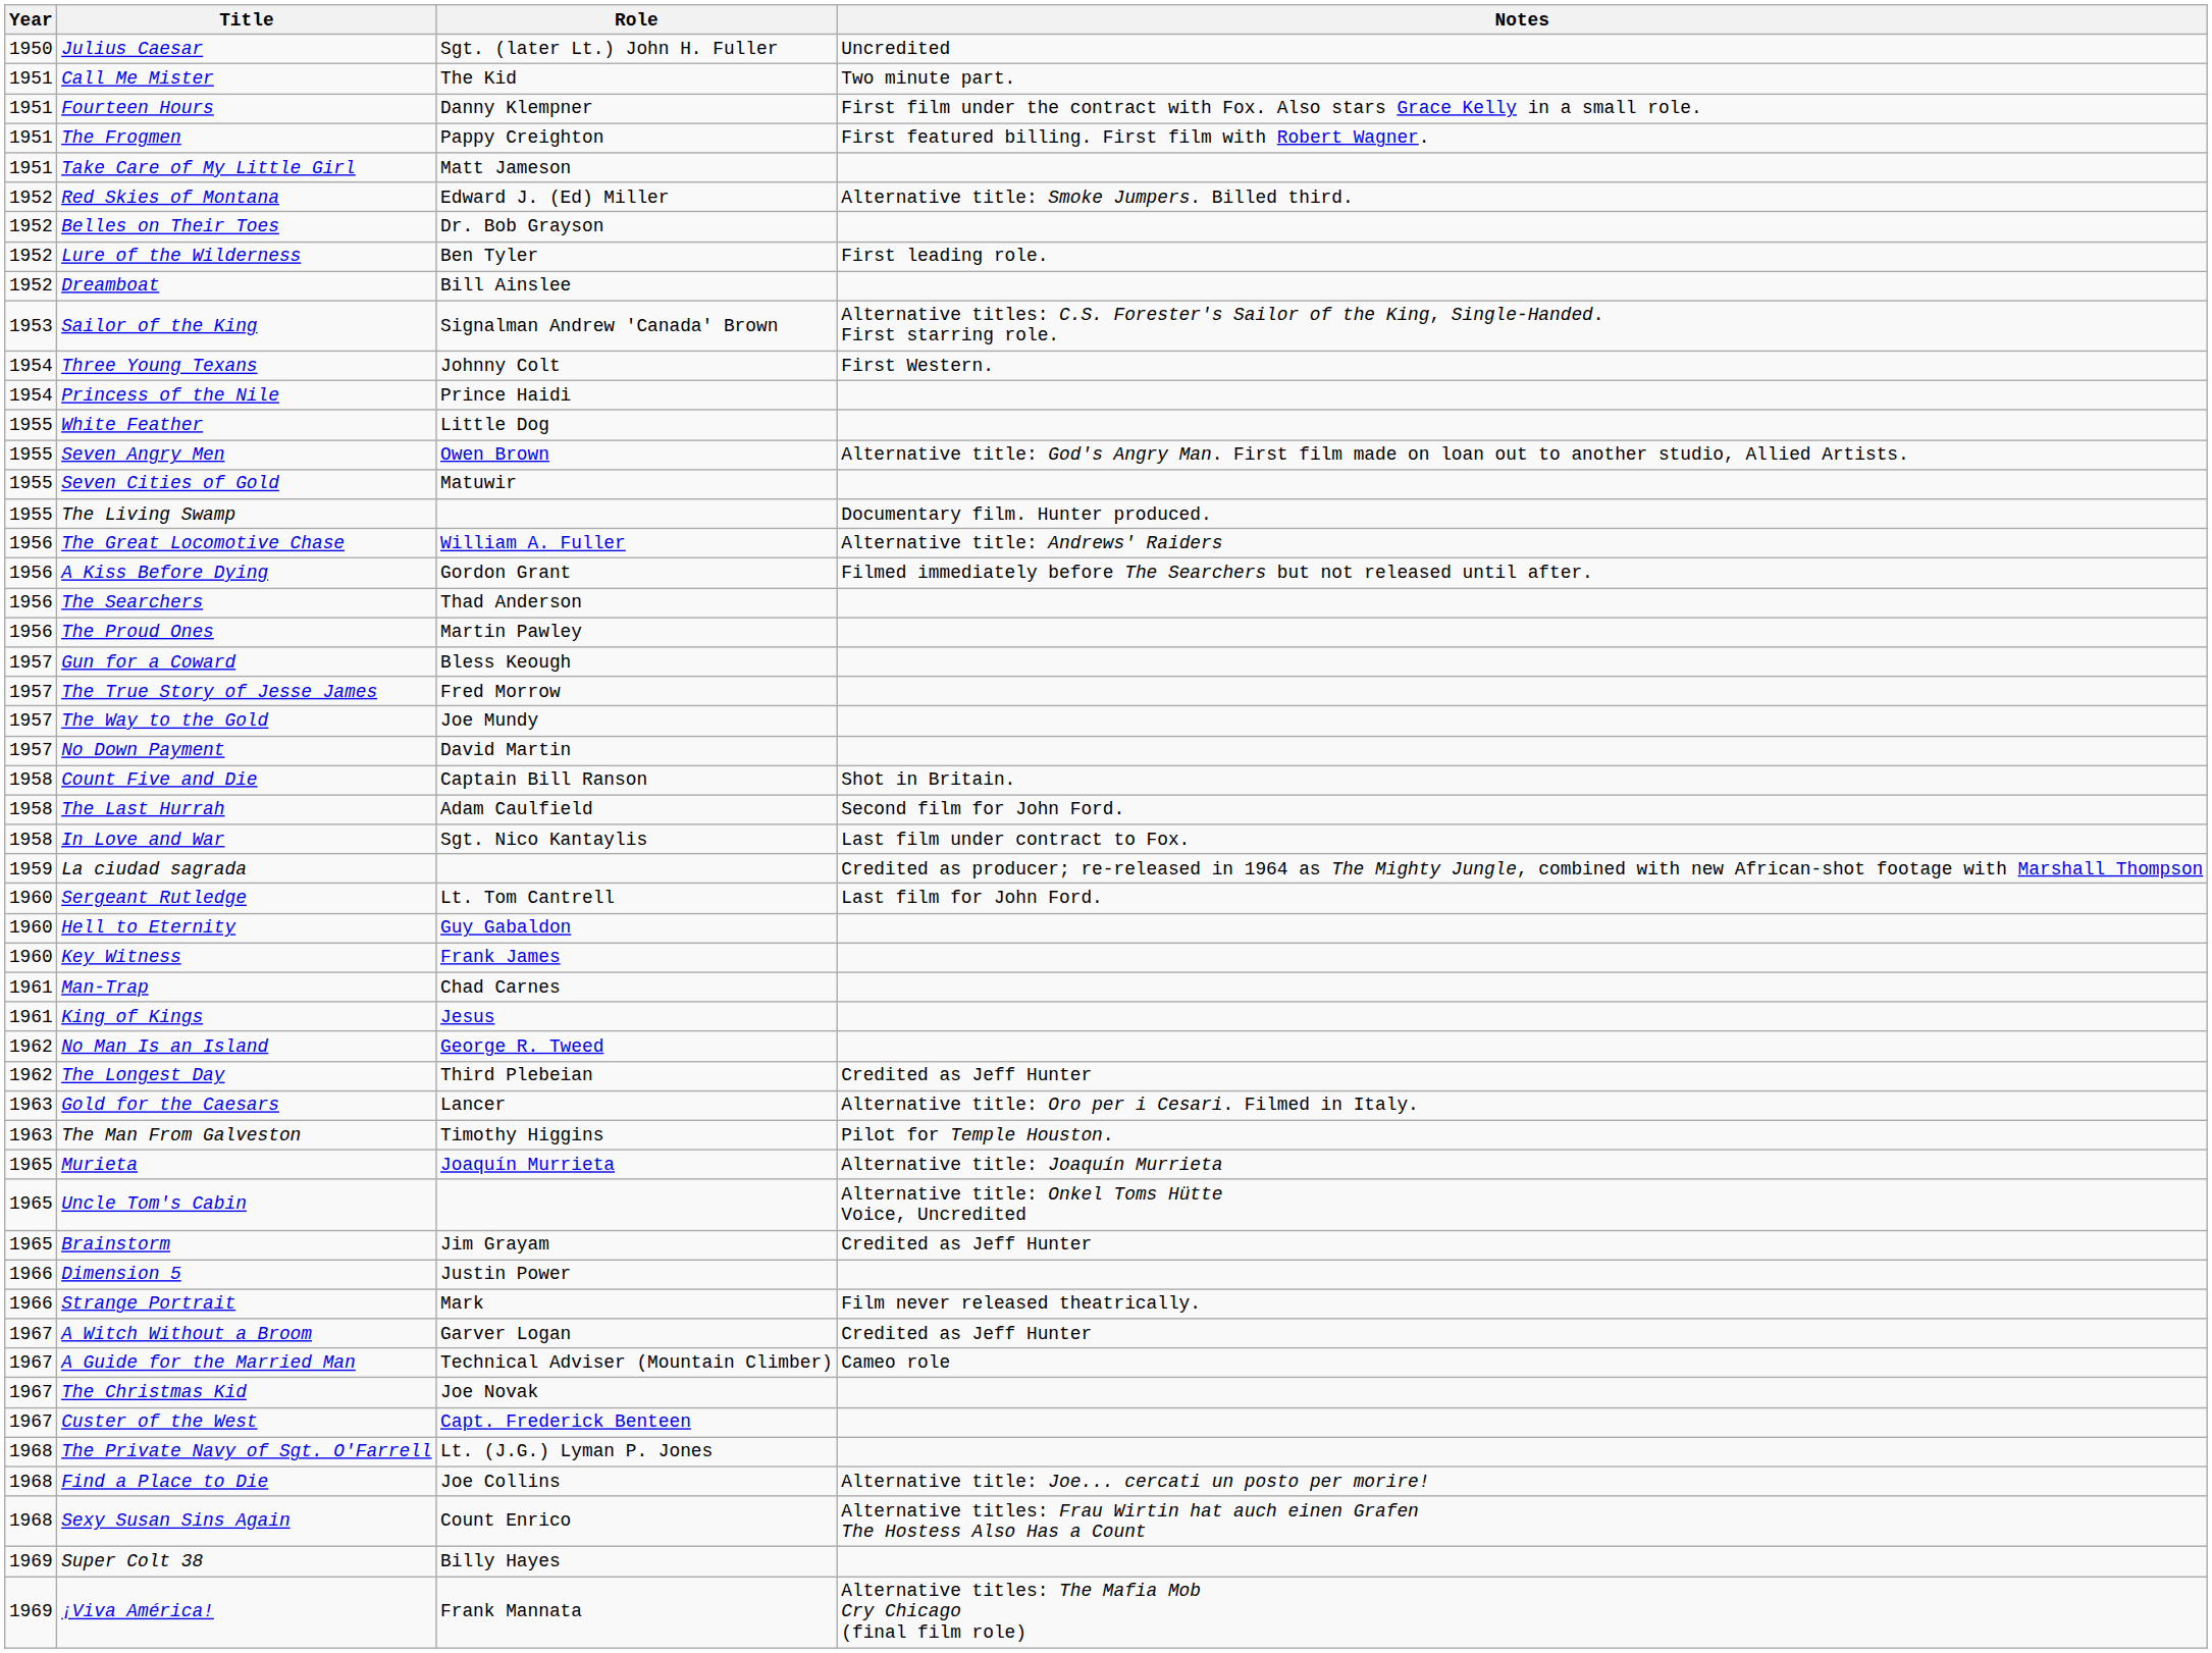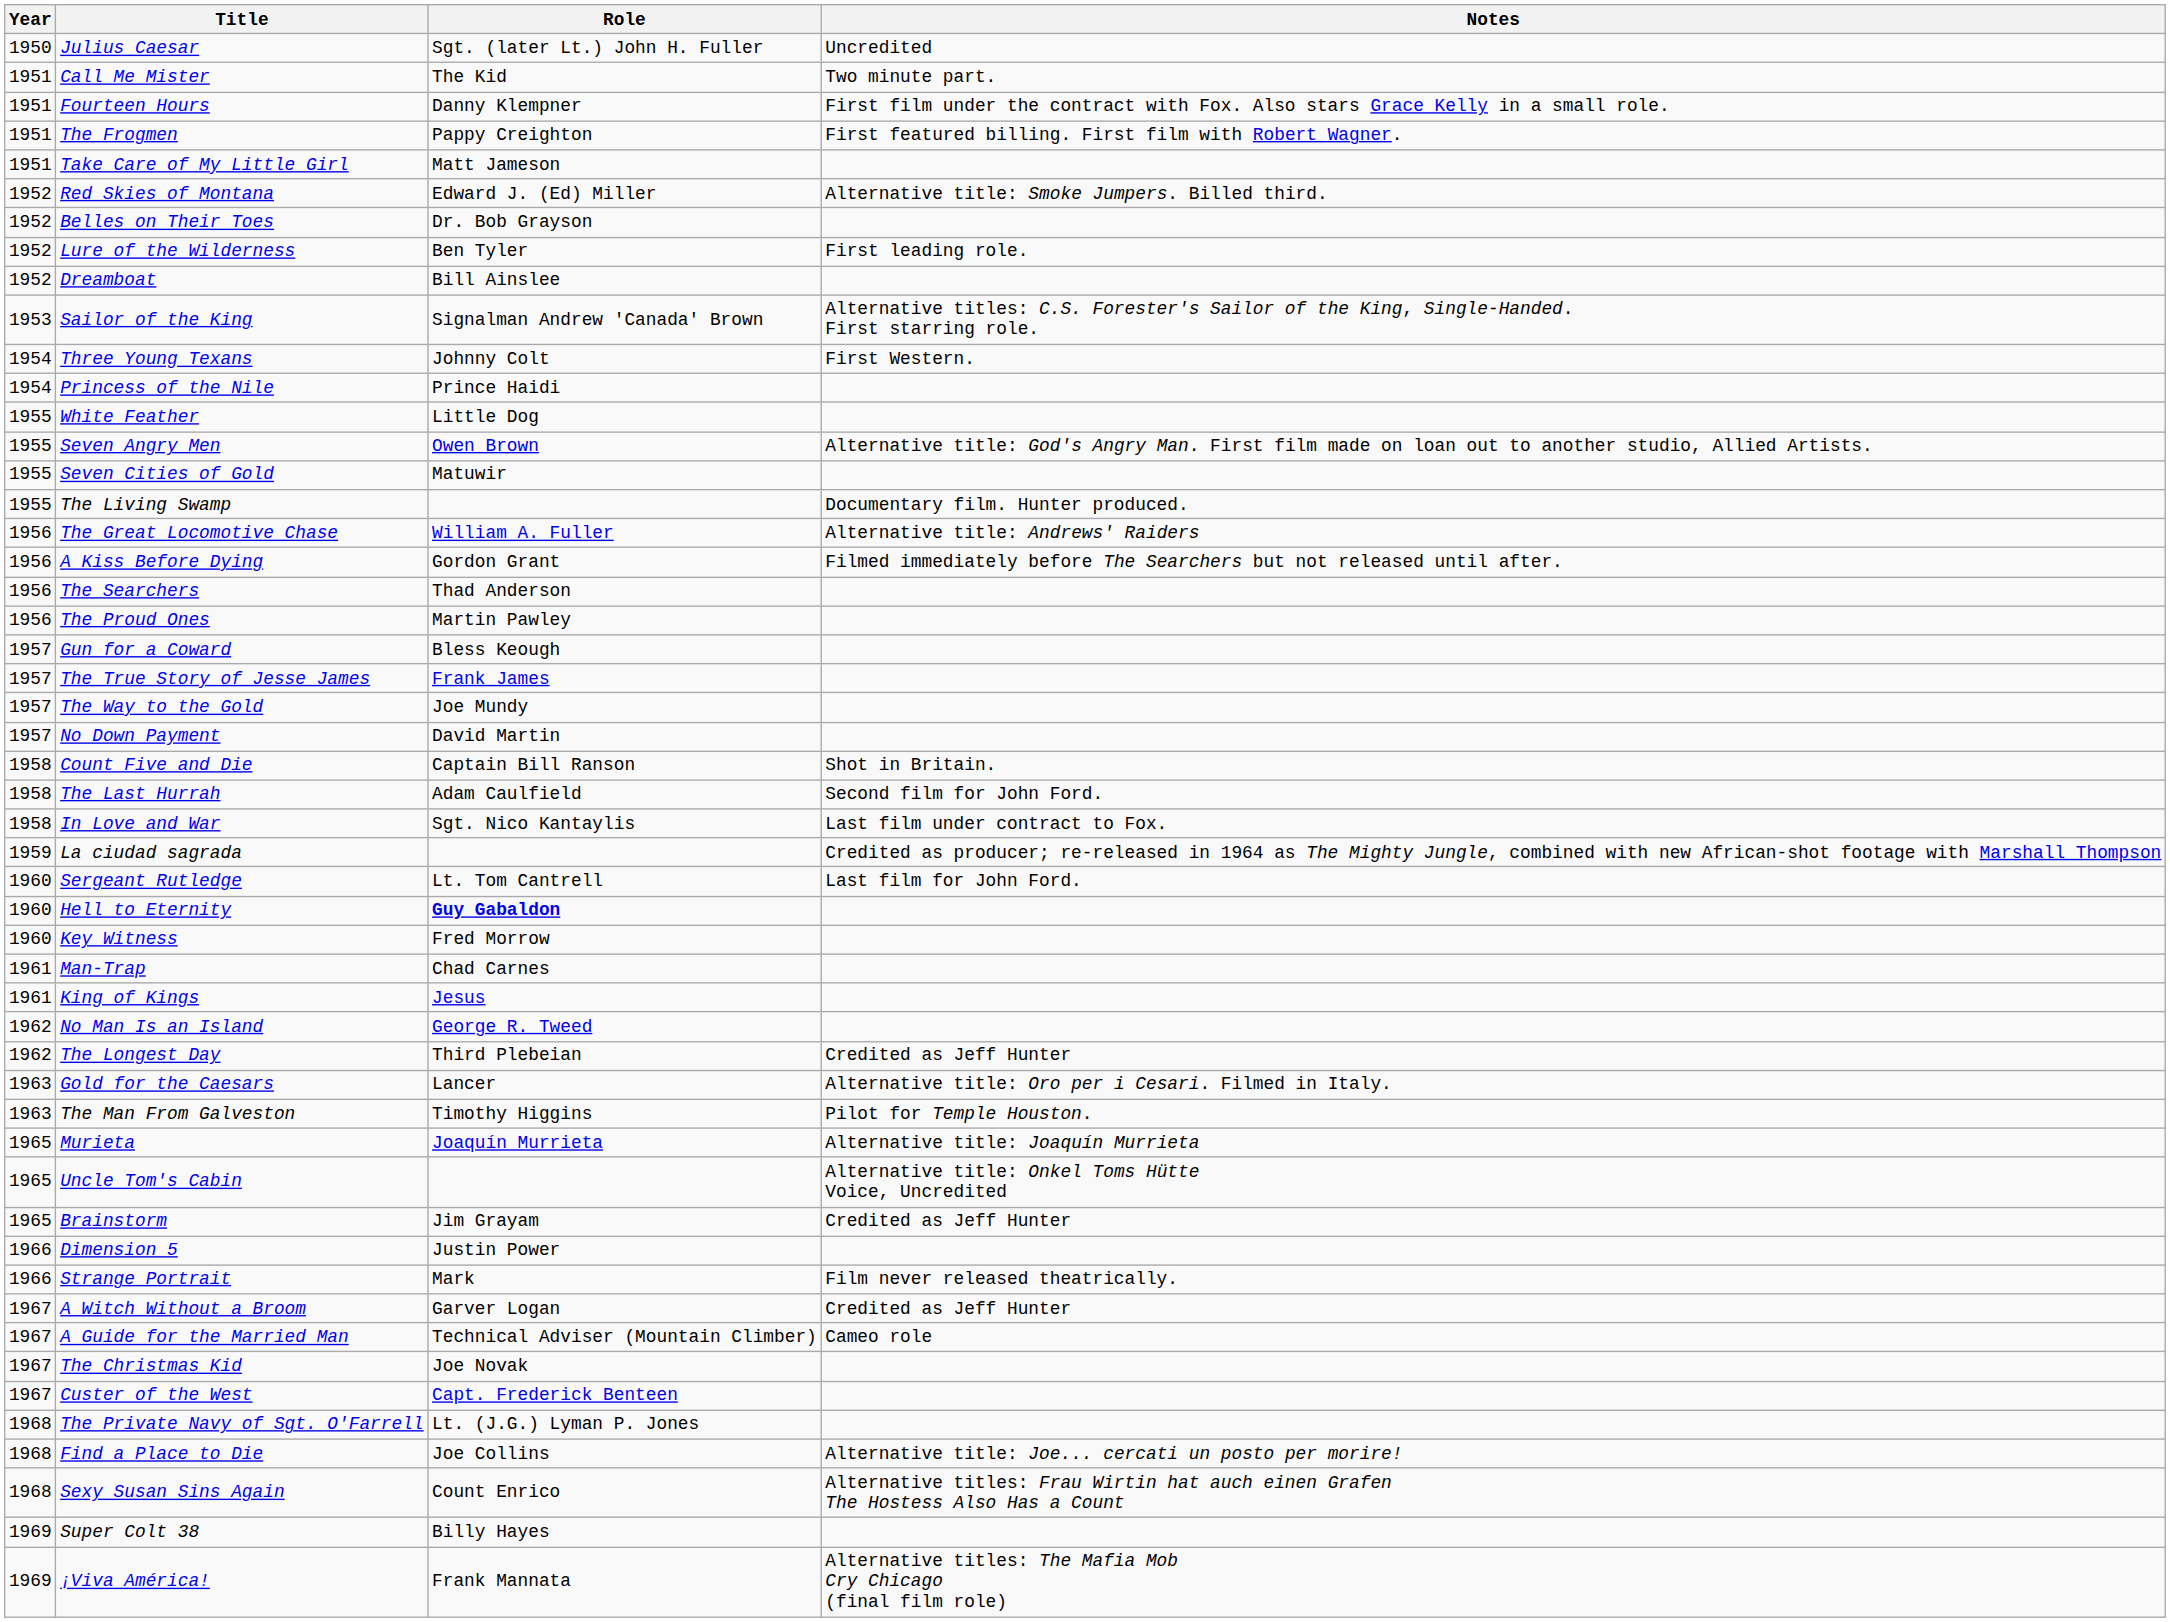The True Story of Jesse James | Role: Fred Morrow -> Frank James
Hell to Eternity | Role: normal -> bold
Key Witness | Role: Frank James -> Fred Morrow
